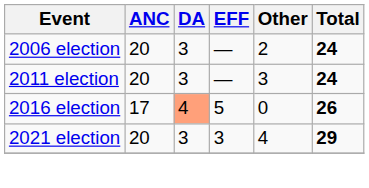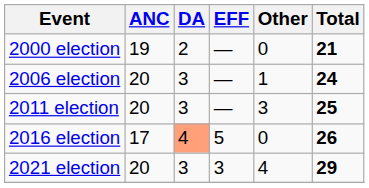+ row: 2000 election | 19 | 2 | — | 0 | 21
2006 election | Other: 2 -> 1
2011 election | Total: 24 -> 25
